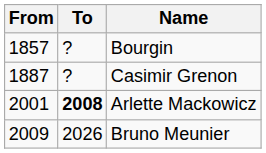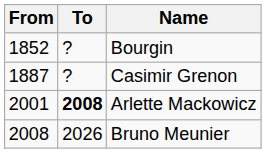Bourgin | From: 1857 -> 1852
Bruno Meunier | From: 2009 -> 2008
